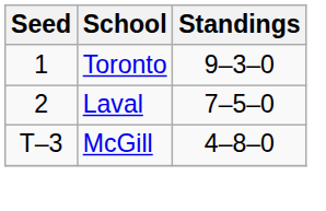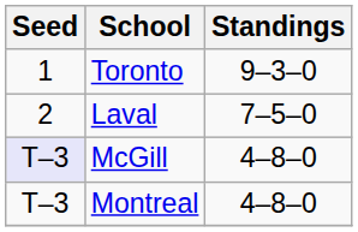McGill | Seed: no background -> lavender background
+ row: T–3 | Montreal | 4–8–0
